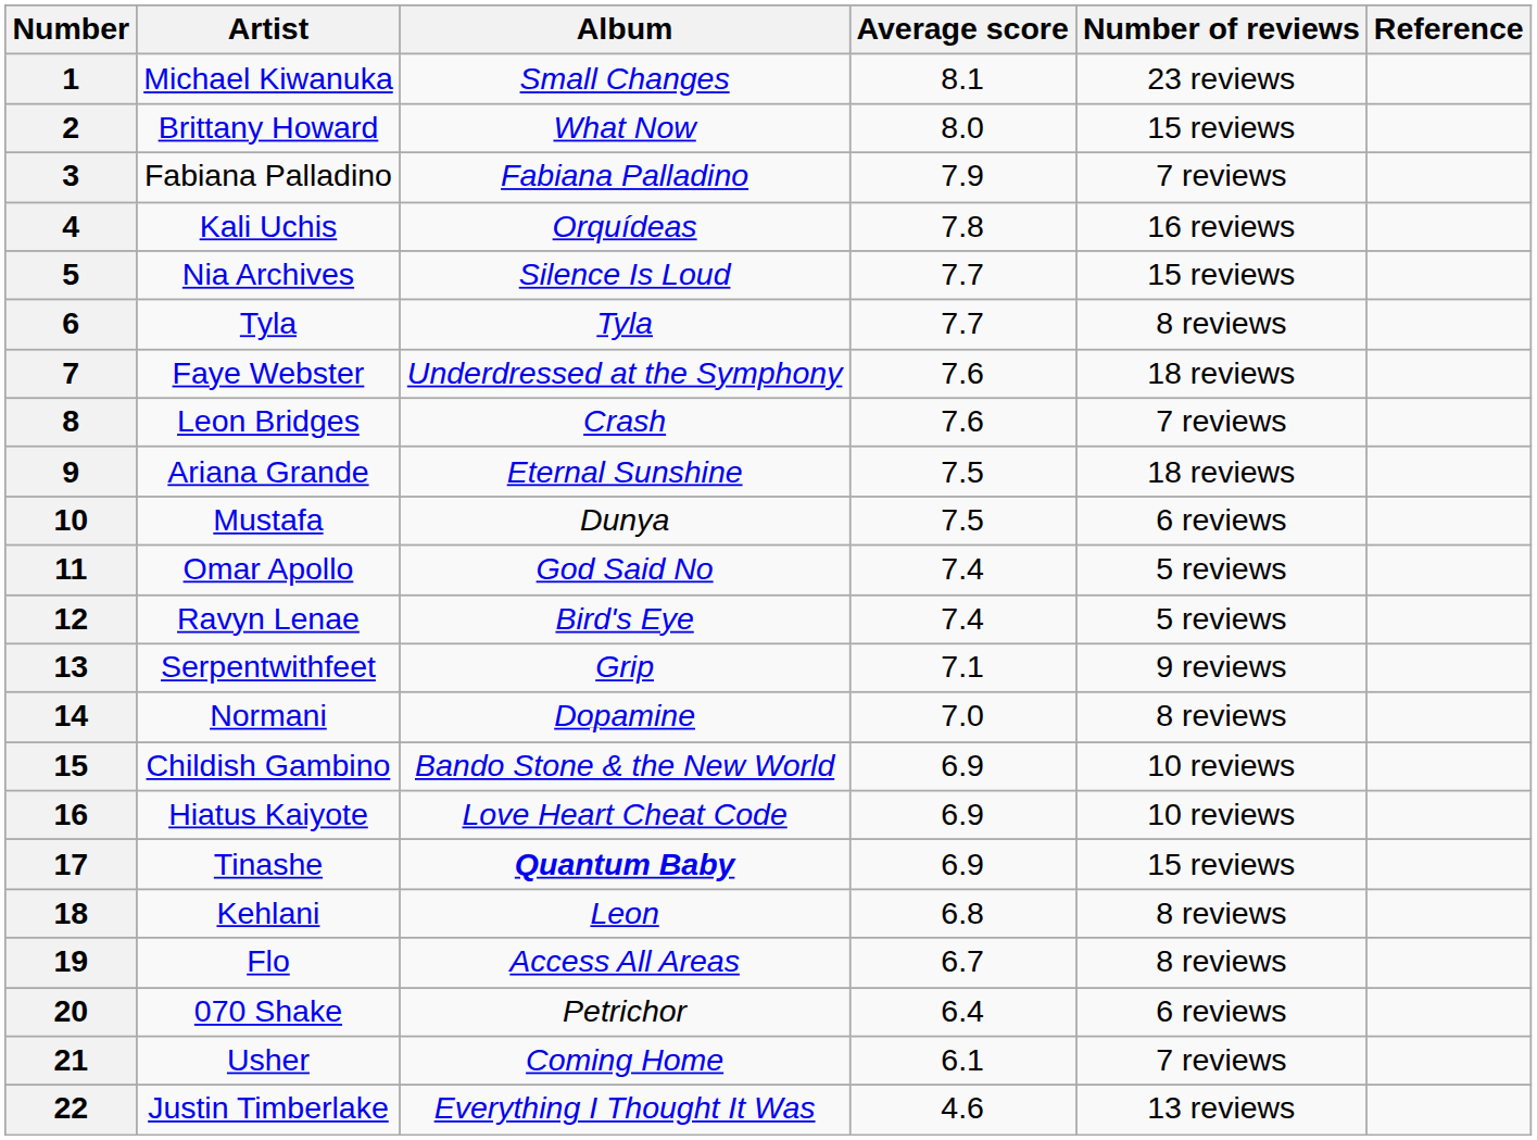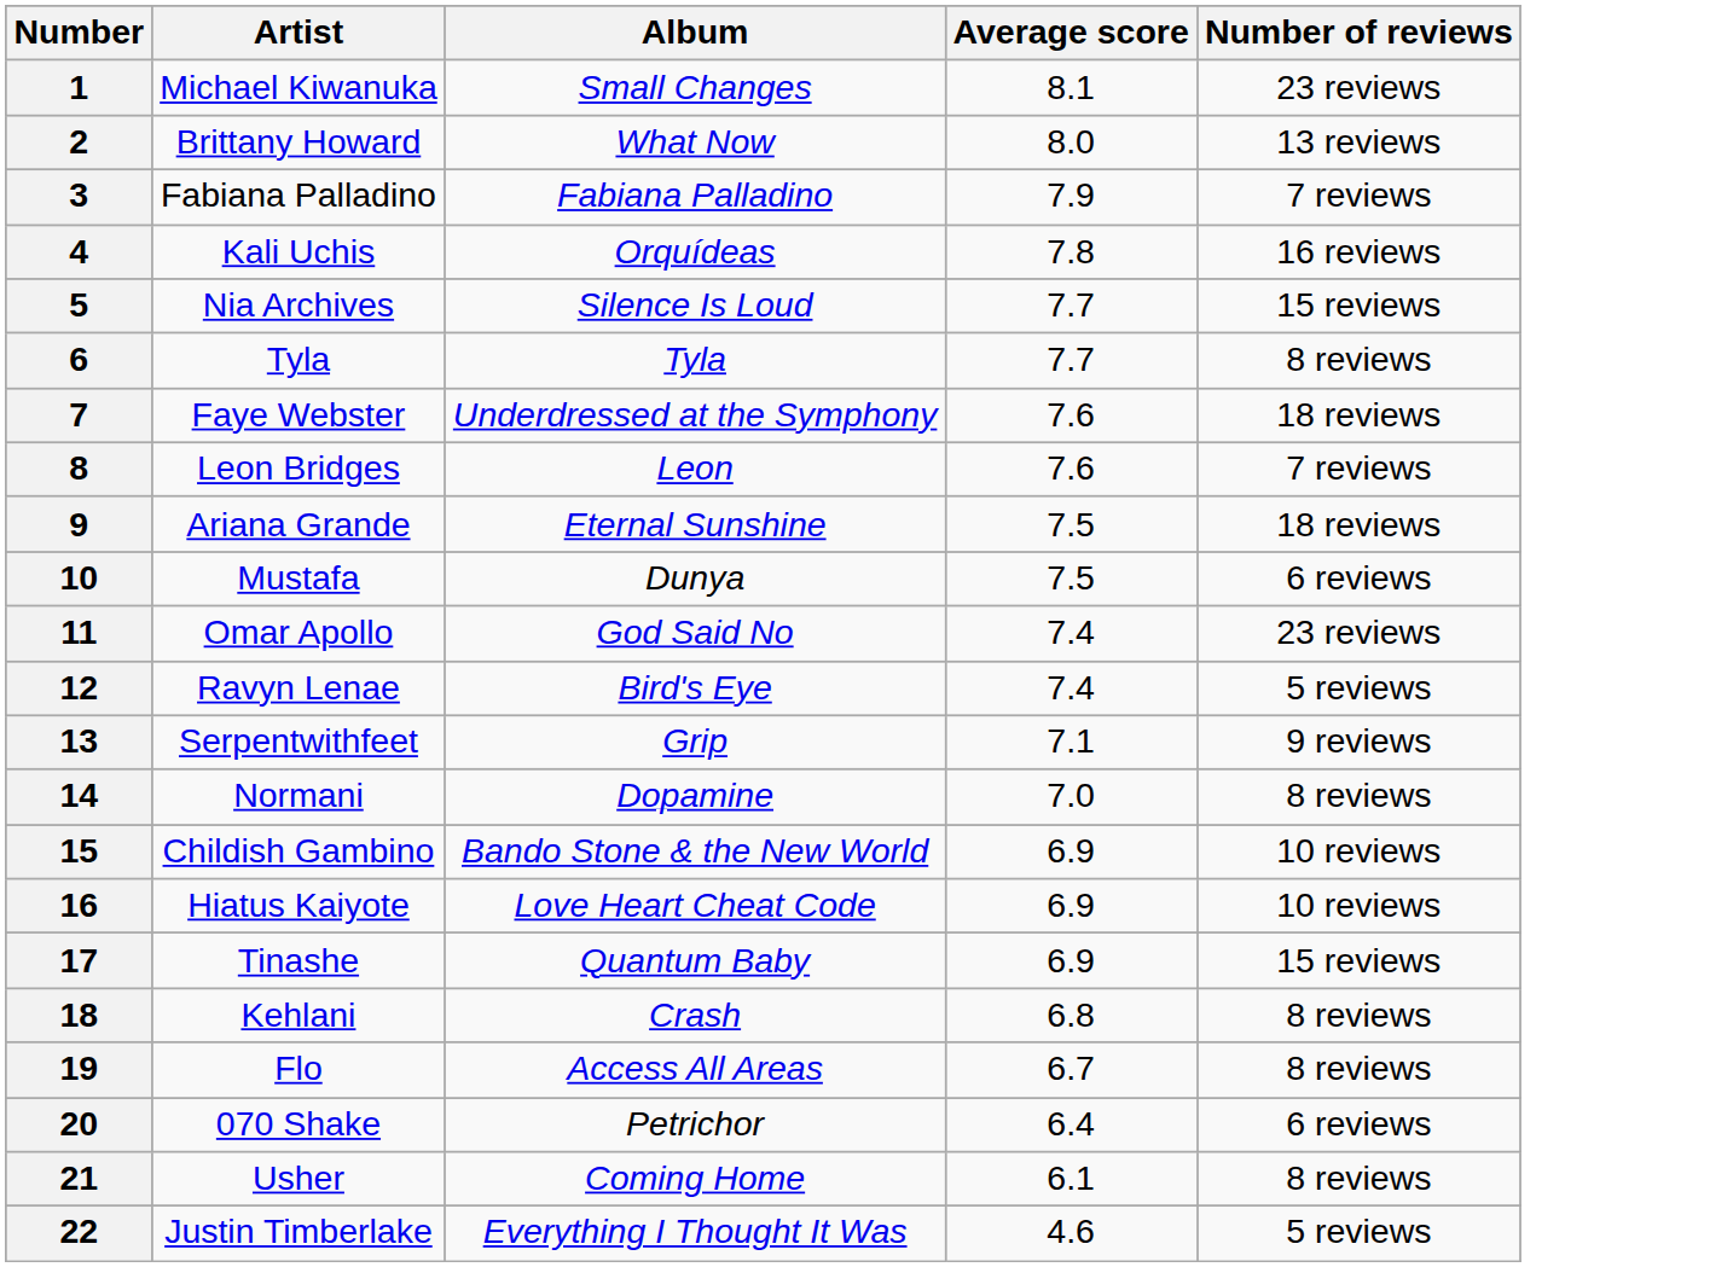- column: Reference
2 | Number of reviews: 15 reviews -> 13 reviews
8 | Album: Crash -> Leon
11 | Number of reviews: 5 reviews -> 23 reviews
17 | Album: bold -> normal
18 | Album: Leon -> Crash
21 | Number of reviews: 7 reviews -> 8 reviews
22 | Number of reviews: 13 reviews -> 5 reviews
